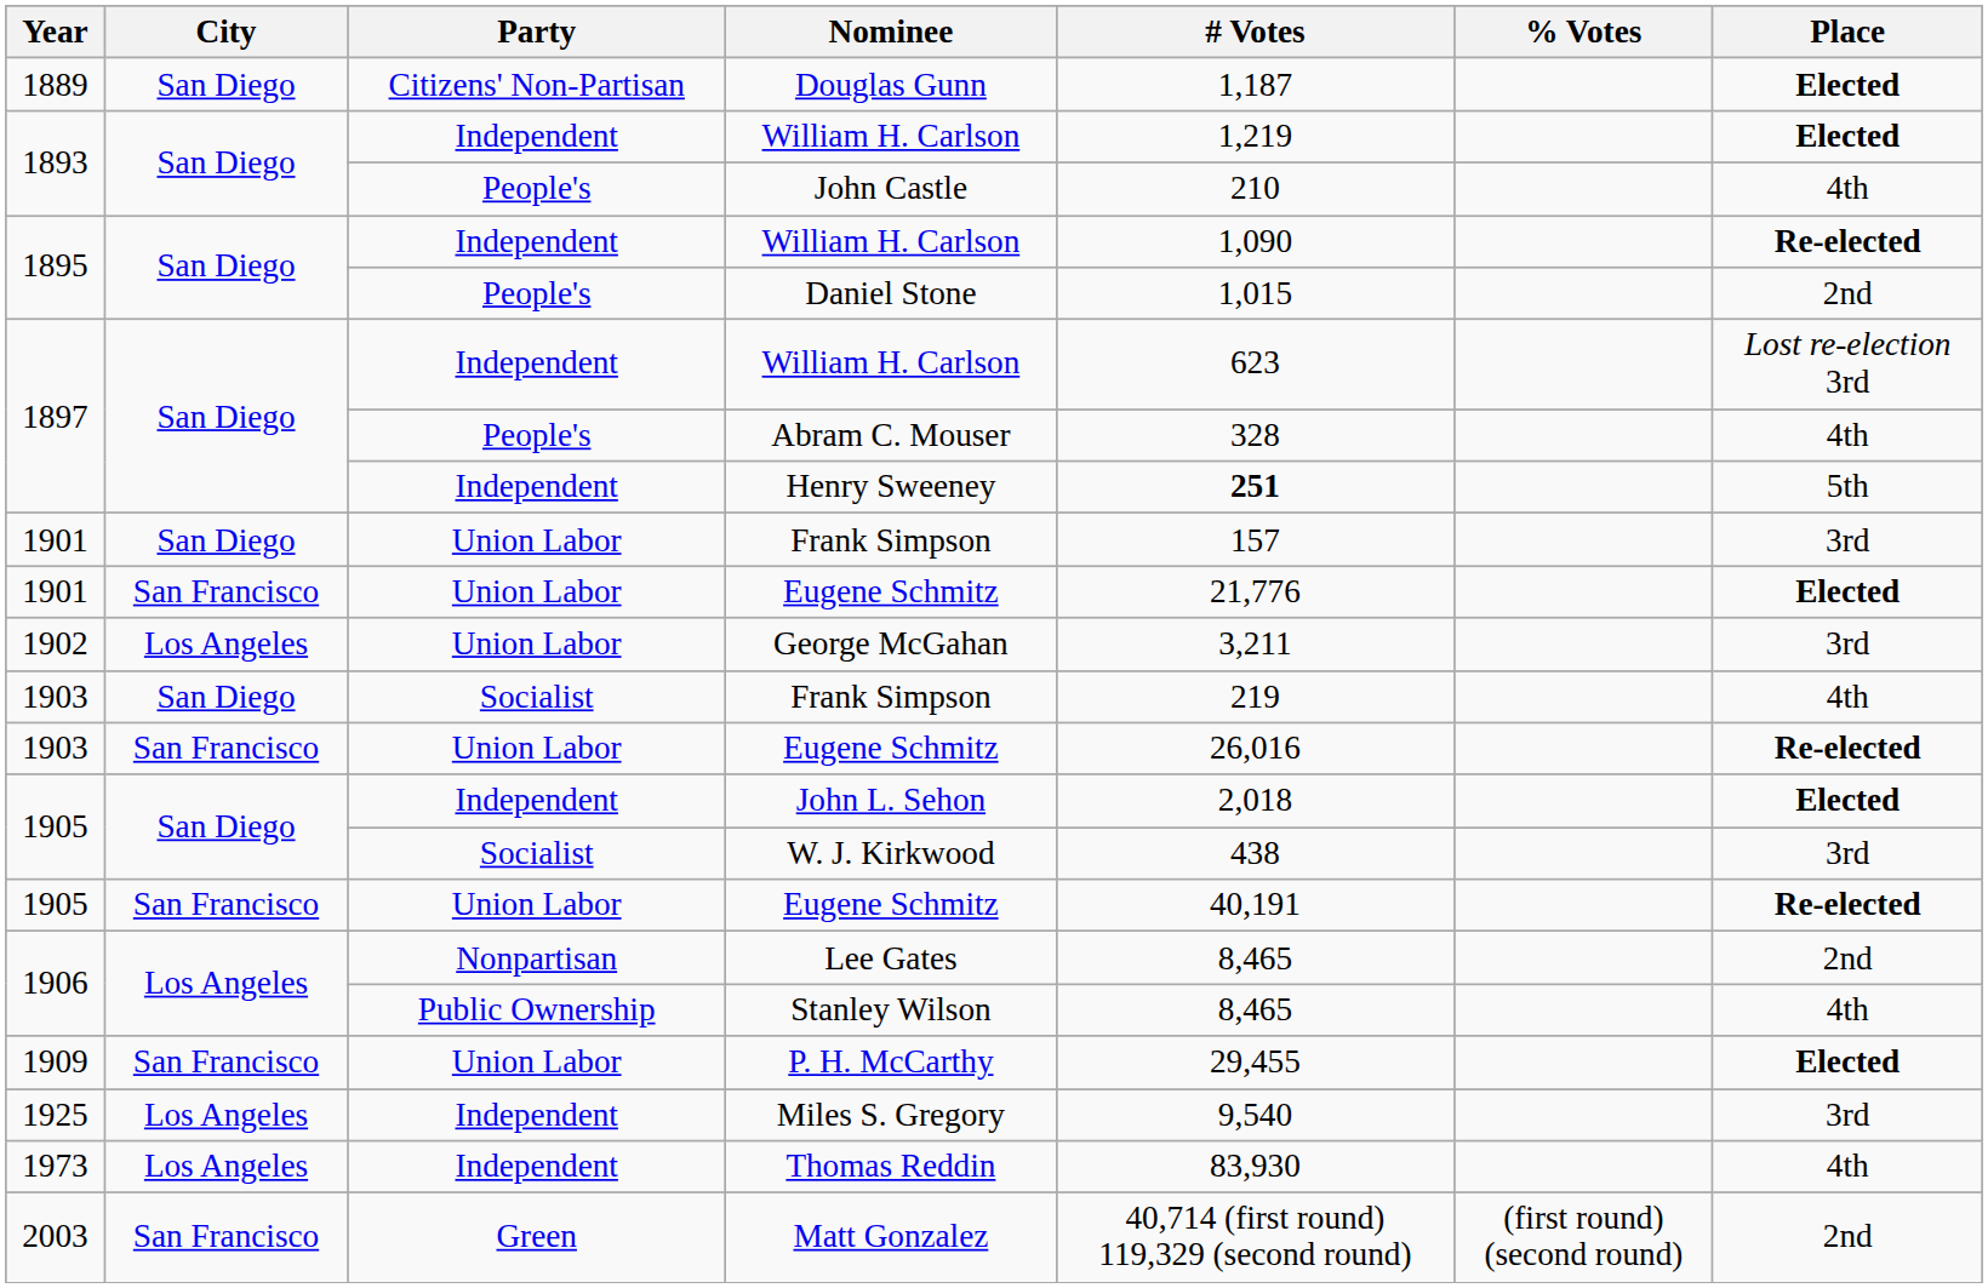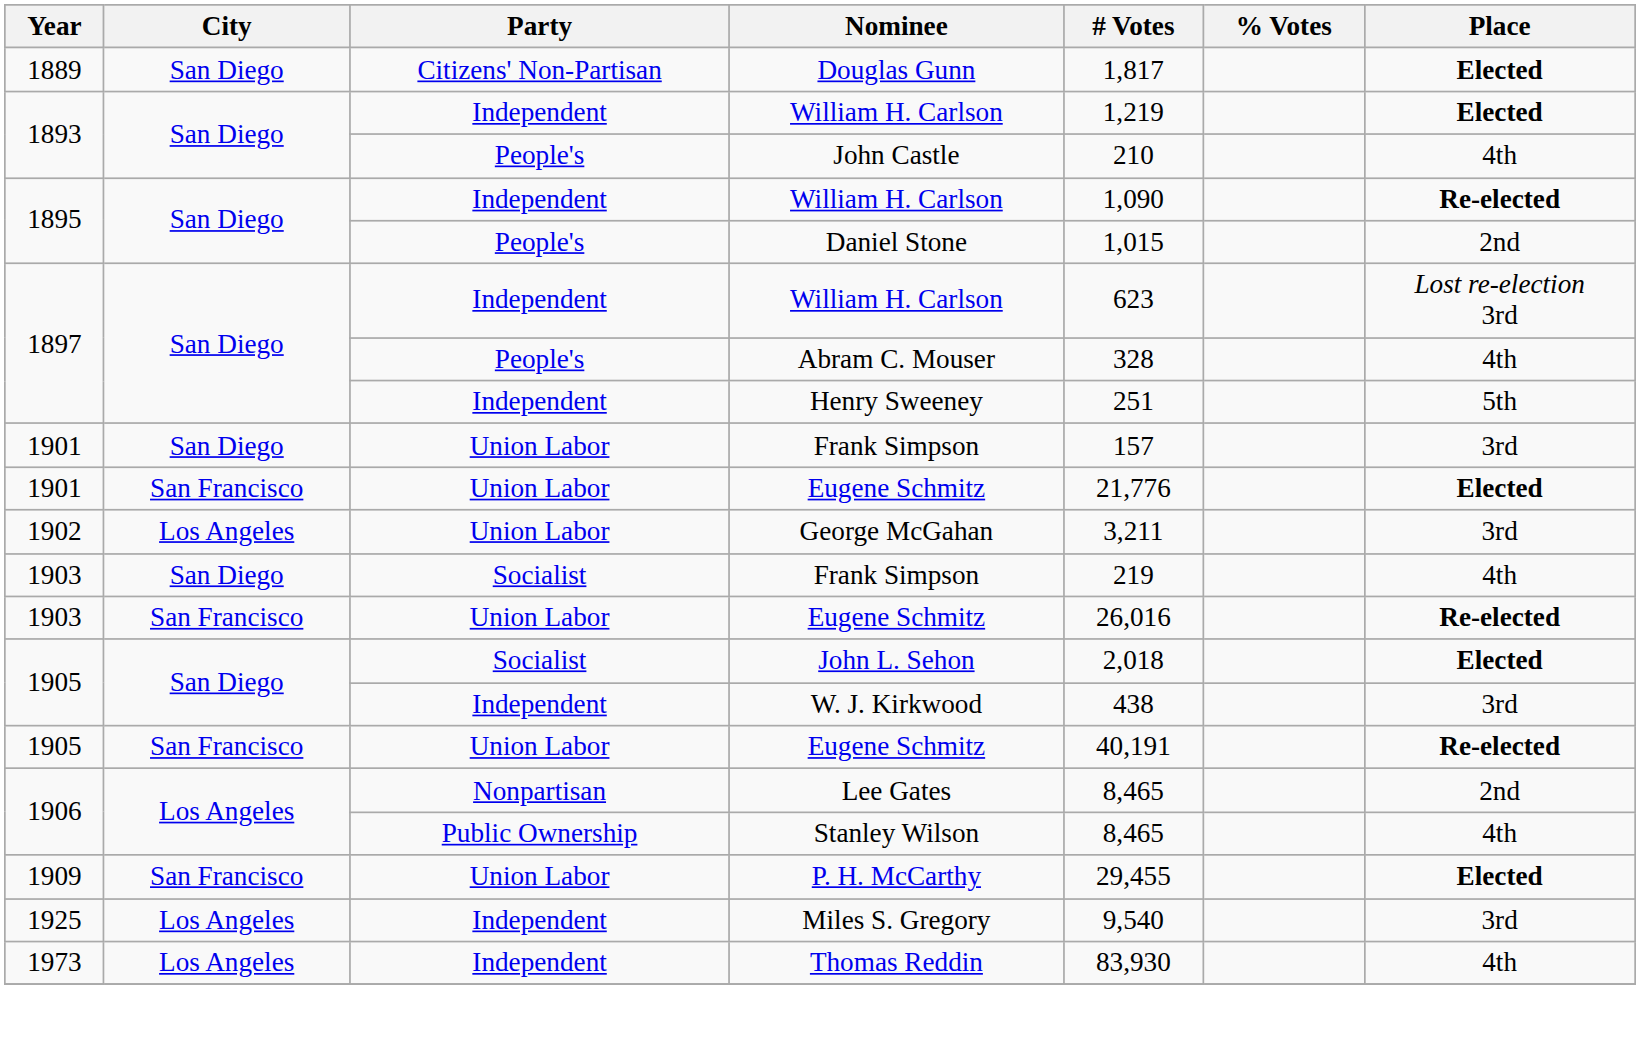Douglas Gunn | # Votes: 1,187 -> 1,817
Henry Sweeney | # Votes: bold -> normal
John L. Sehon | Party: Independent -> Socialist
W. J. Kirkwood | Party: Socialist -> Independent
- row: 2003 | San Francisco | Green | Matt Gonzalez | 40,714 (first round) 119,329 (second round) | (first round) (second round) | 2nd
